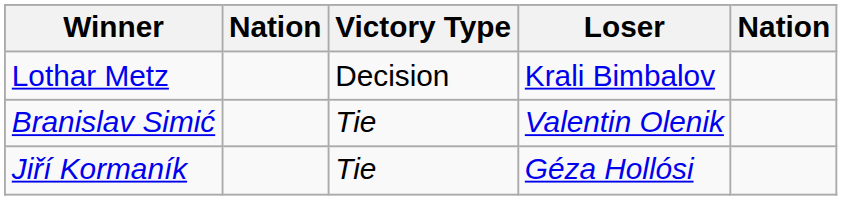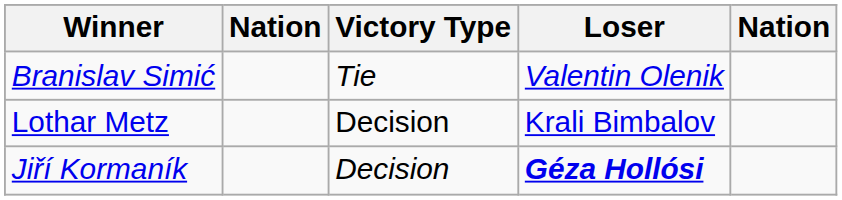rows swapped: Branislav Simić <-> Lothar Metz
Jiří Kormaník | Victory Type: Tie -> Decision
Jiří Kormaník | Loser: normal -> bold
